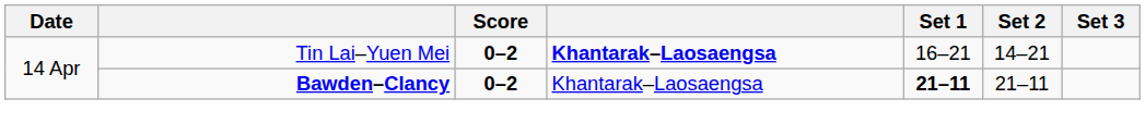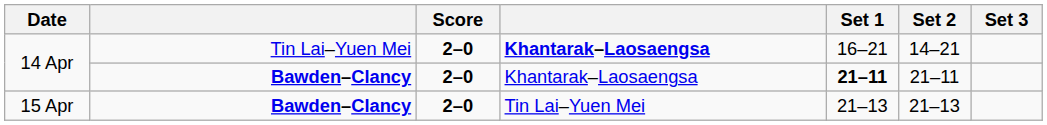14 Apr / Tin Lai–Yuen Mei | Score: 0–2 -> 2–0
14 Apr / Bawden–Clancy | Score: 0–2 -> 2–0
+ row: 15 Apr | Bawden–Clancy | 2–0 | Tin Lai–Yuen Mei | 21–13 | 21–13
